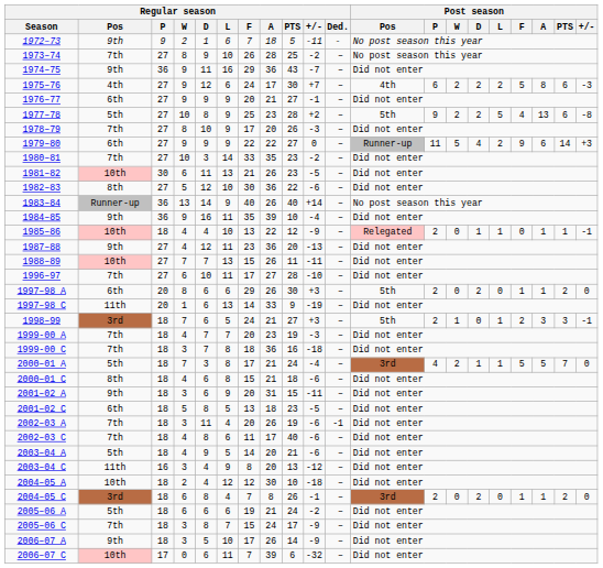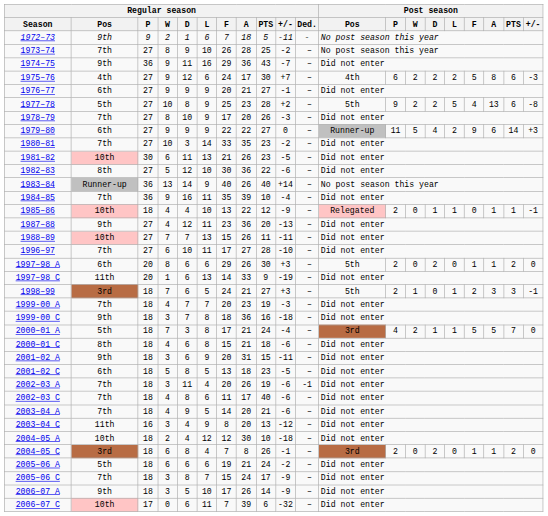1984–85 | Regular season / Pos: 9th -> 7th
1999-00 C | Regular season / Pos: 7th -> 9th
2003–04 A | Regular season / Pos: 5th -> 7th
